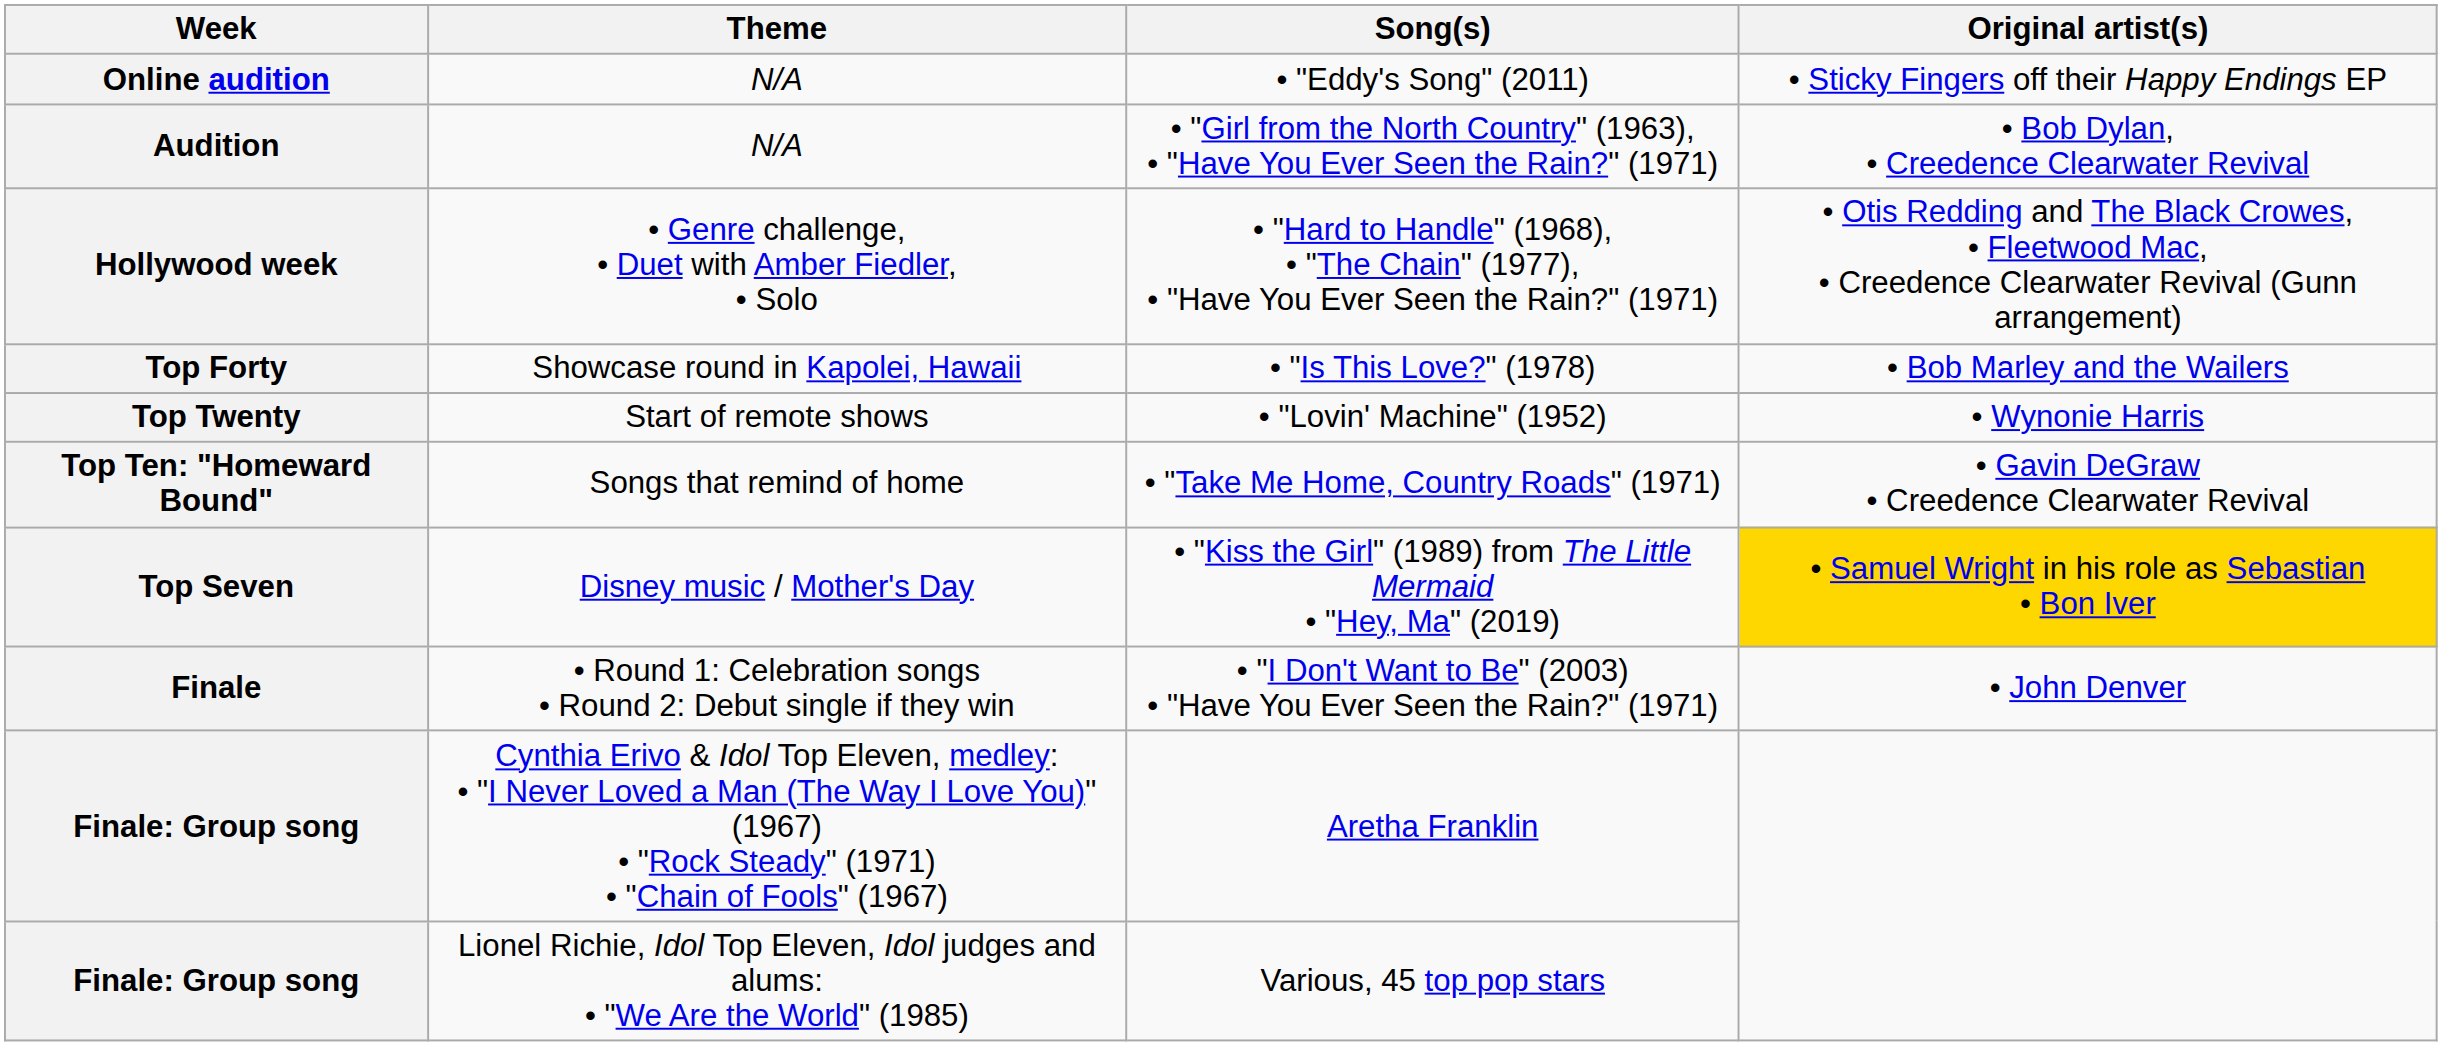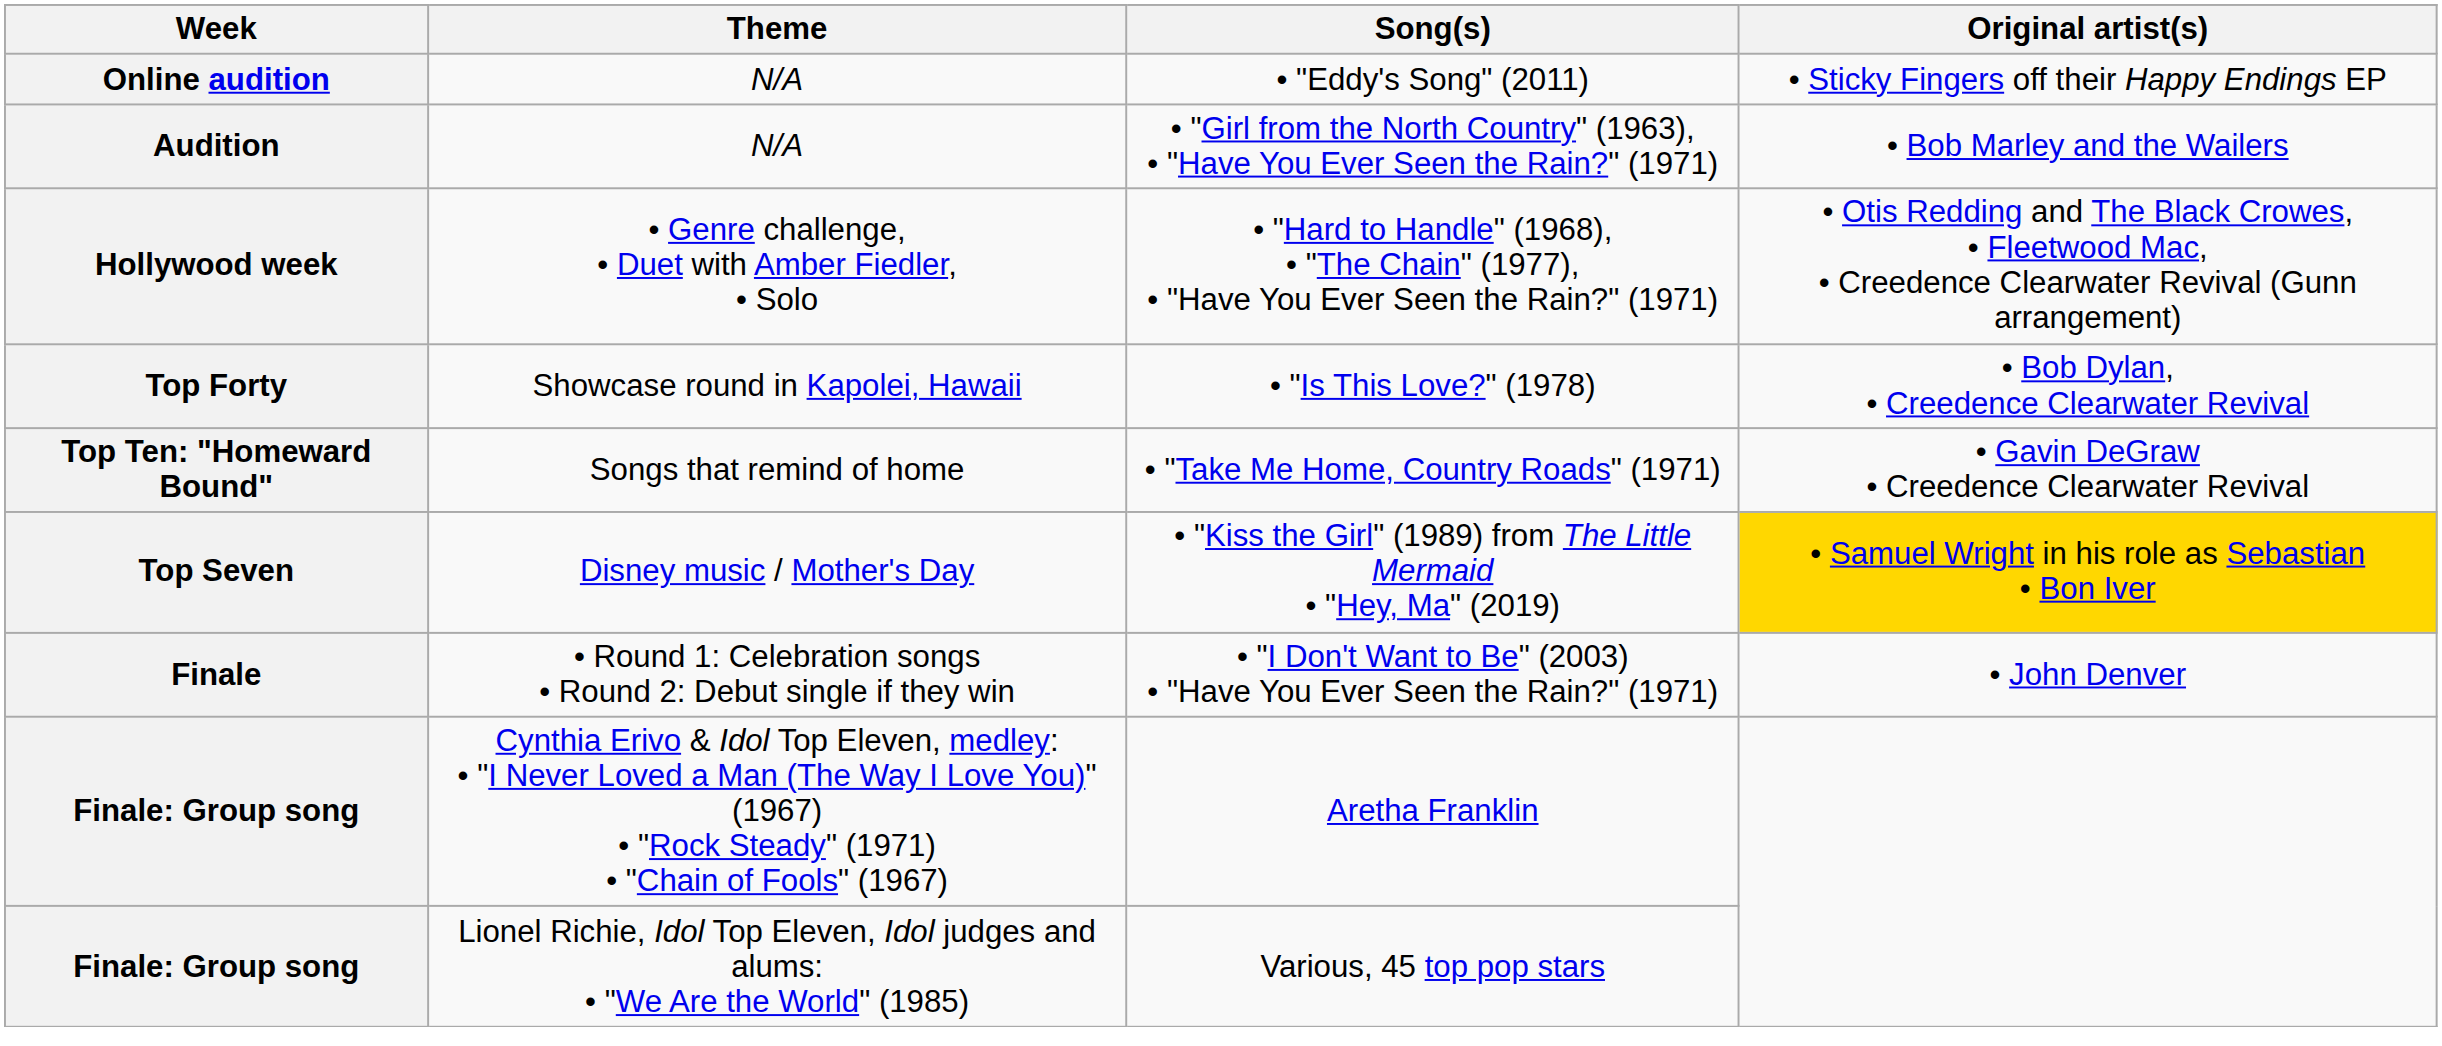Audition | Original artist(s): • Bob Dylan, • Creedence Clearwater Revival -> • Bob Marley and the Wailers
Top Forty | Original artist(s): • Bob Marley and the Wailers -> • Bob Dylan, • Creedence Clearwater Revival
- row: Top Twenty | Start of remote shows | • "Lovin' Machine" (1952) | • Wynonie Harris
